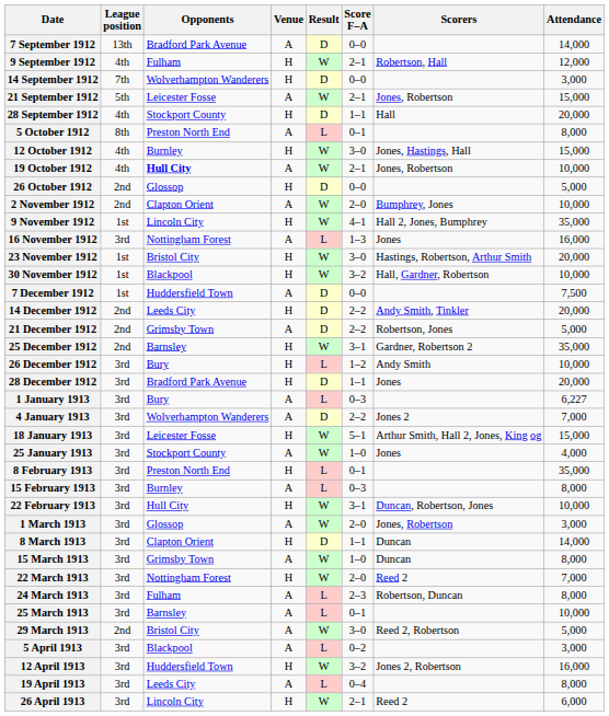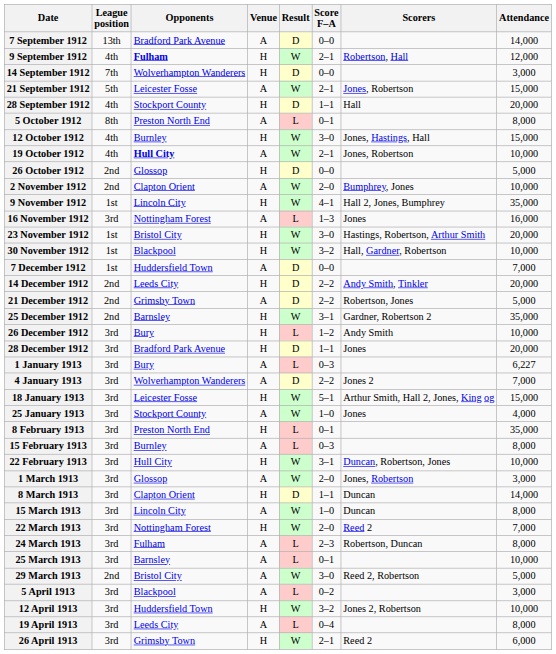9 September 1912 | Opponents: normal -> bold
7 December 1912 | Attendance: 7,500 -> 7,000
15 March 1913 | Opponents: Grimsby Town -> Lincoln City
12 April 1913 | Attendance: 16,000 -> 10,000
26 April 1913 | Opponents: Lincoln City -> Grimsby Town
